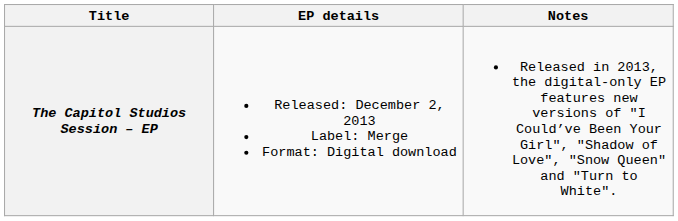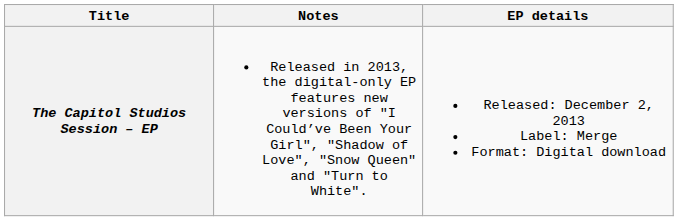columns swapped: EP details <-> Notes
